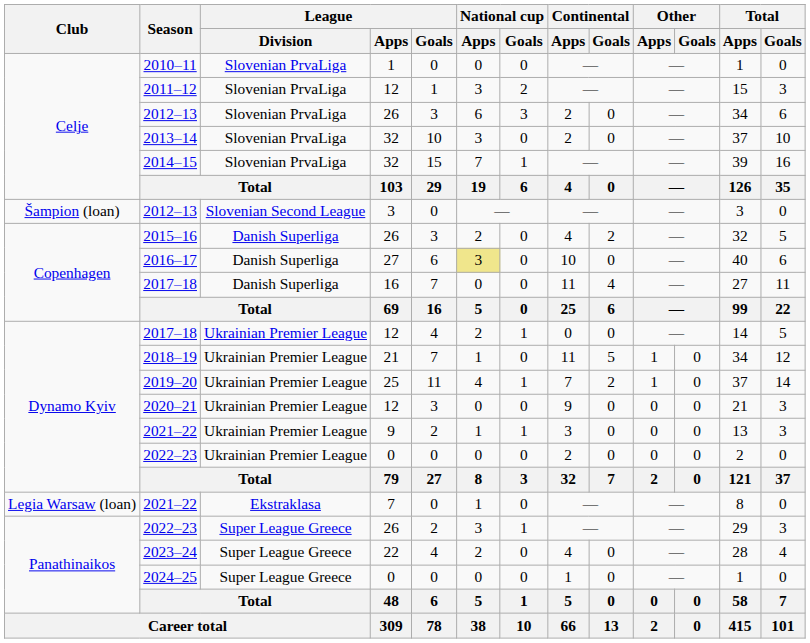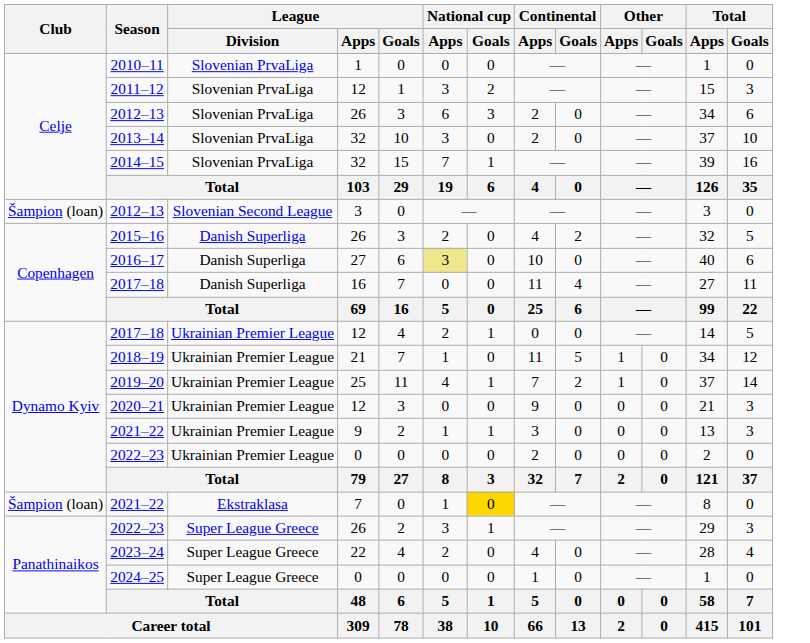2021–22 / 7 | Club: Legia Warsaw (loan) -> Šampion (loan)
2021–22 / 7 | National cup / Goals: no background -> gold background
